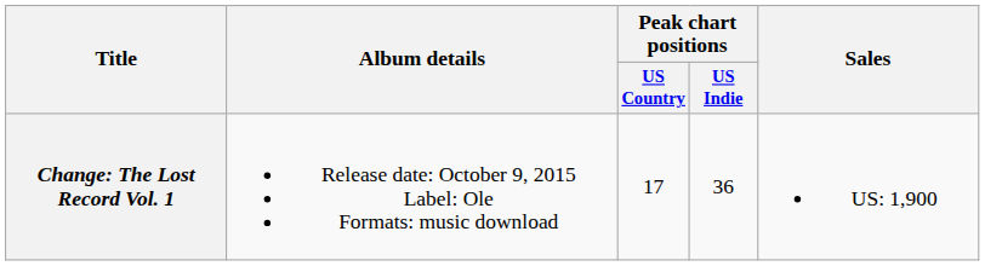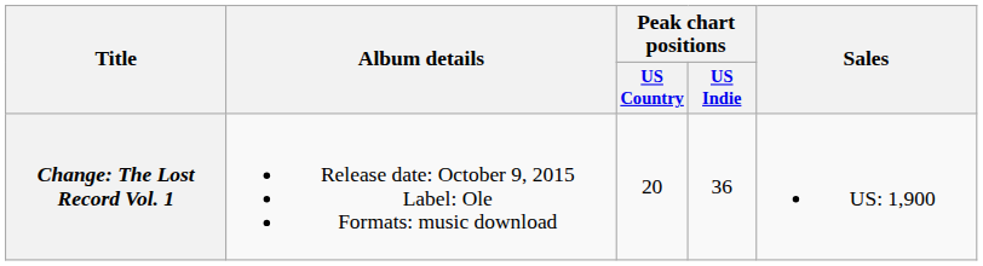Change: The Lost Record Vol. 1 | Peak chart positions / US Country: 17 -> 20
